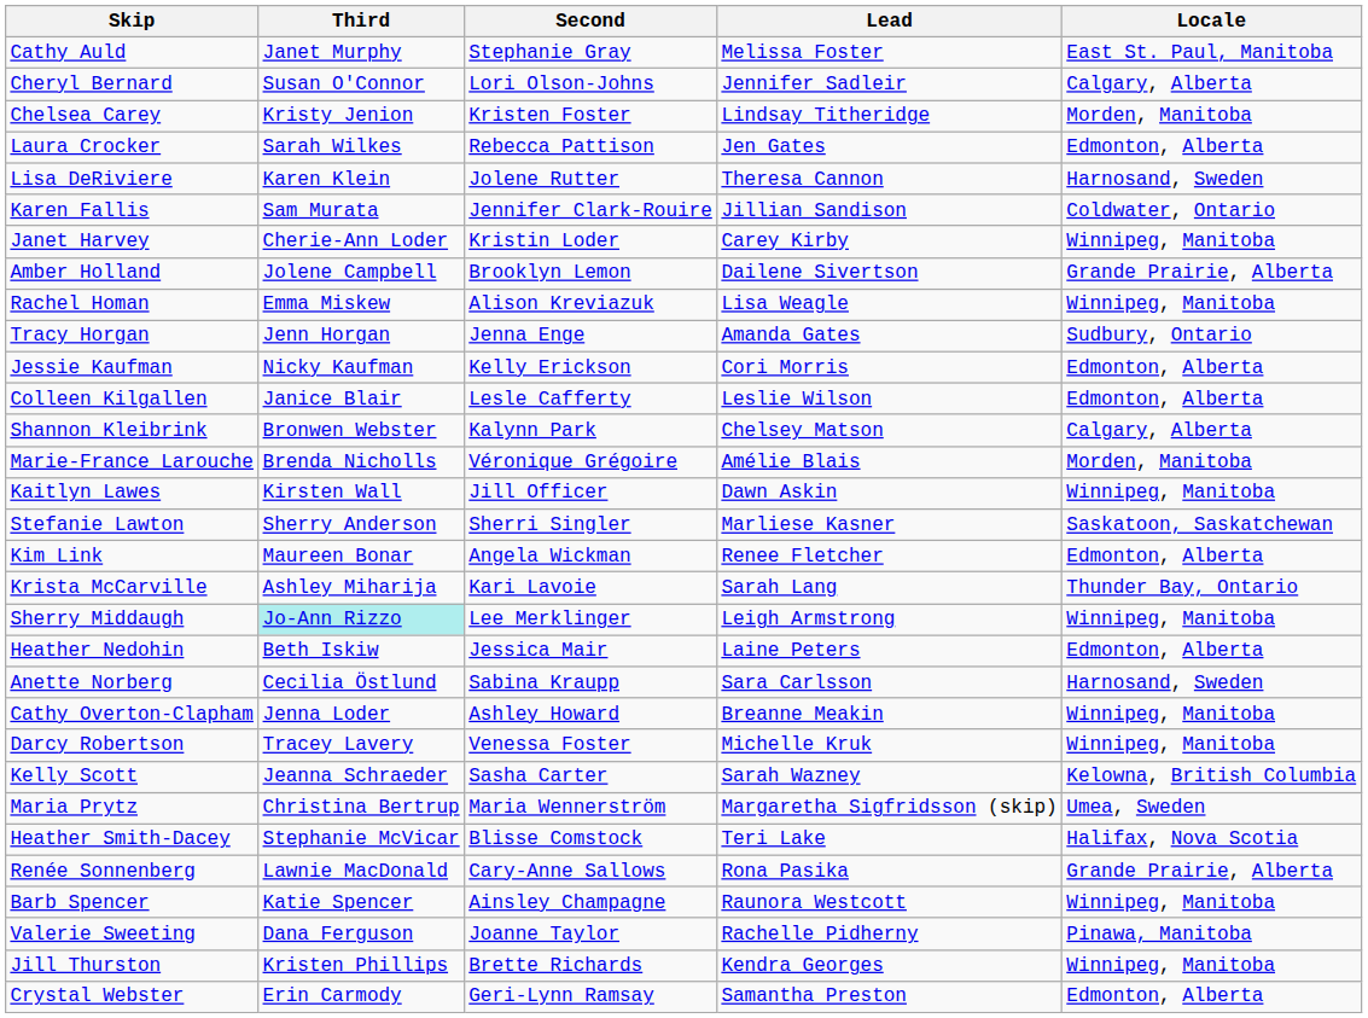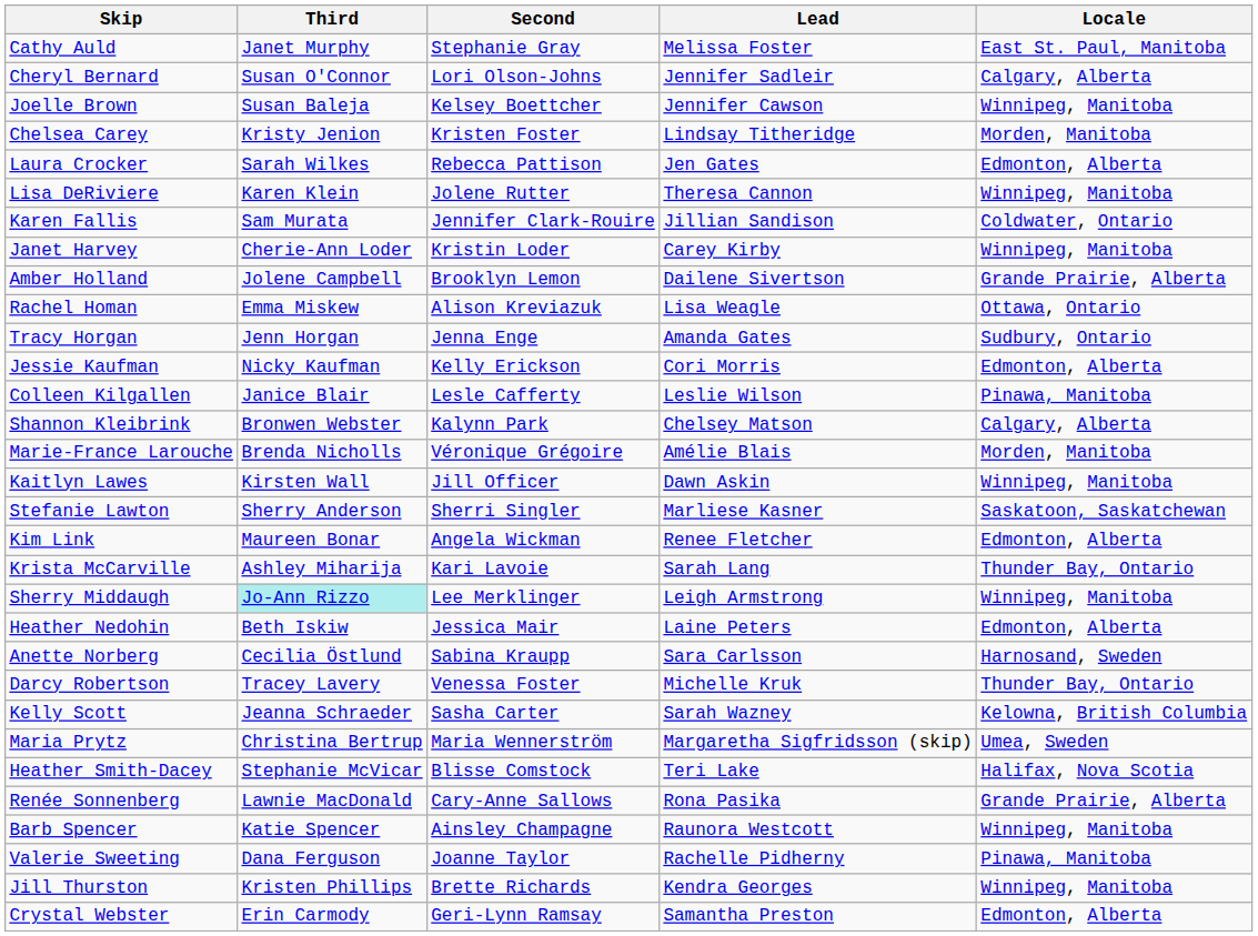+ row: Joelle Brown | Susan Baleja | Kelsey Boettcher | Jennifer Cawson | Winnipeg, Manitoba
Lisa DeRiviere | Locale: Harnosand, Sweden -> Winnipeg, Manitoba
Rachel Homan | Locale: Winnipeg, Manitoba -> Ottawa, Ontario
Colleen Kilgallen | Locale: Edmonton, Alberta -> Pinawa, Manitoba
- row: Cathy Overton-Clapham | Jenna Loder | Ashley Howard | Breanne Meakin | Winnipeg, Manitoba
Darcy Robertson | Locale: Winnipeg, Manitoba -> Thunder Bay, Ontario
